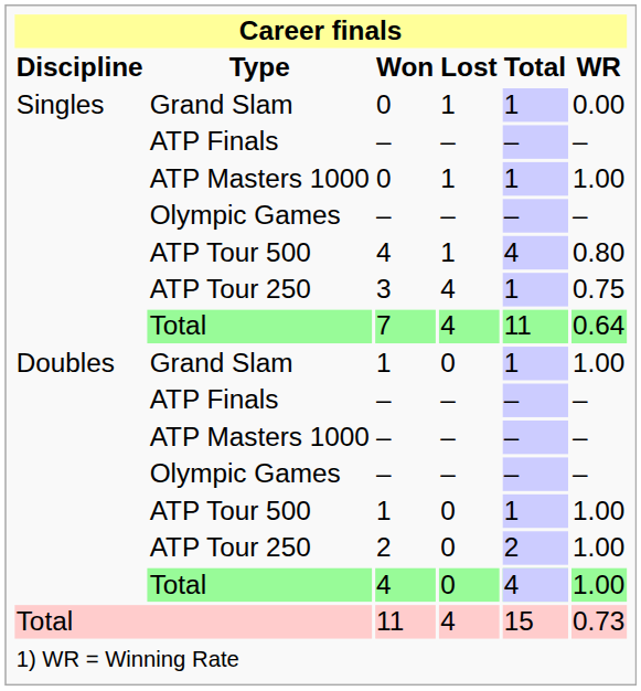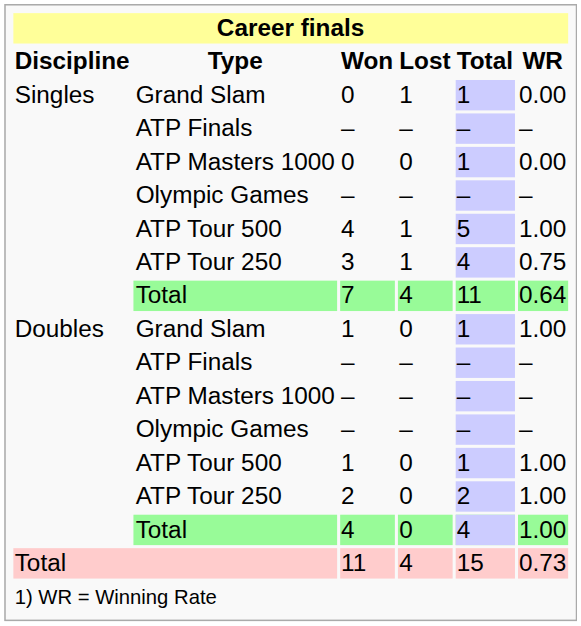ATP Masters 1000 / 0 | Lost: 1 -> 0
ATP Masters 1000 / 0 | WR: 1.00 -> 0.00
ATP Tour 500 / 4 | Total: 4 -> 5
ATP Tour 500 / 4 | WR: 0.80 -> 1.00
3 | Lost: 4 -> 1
3 | Total: 1 -> 4
